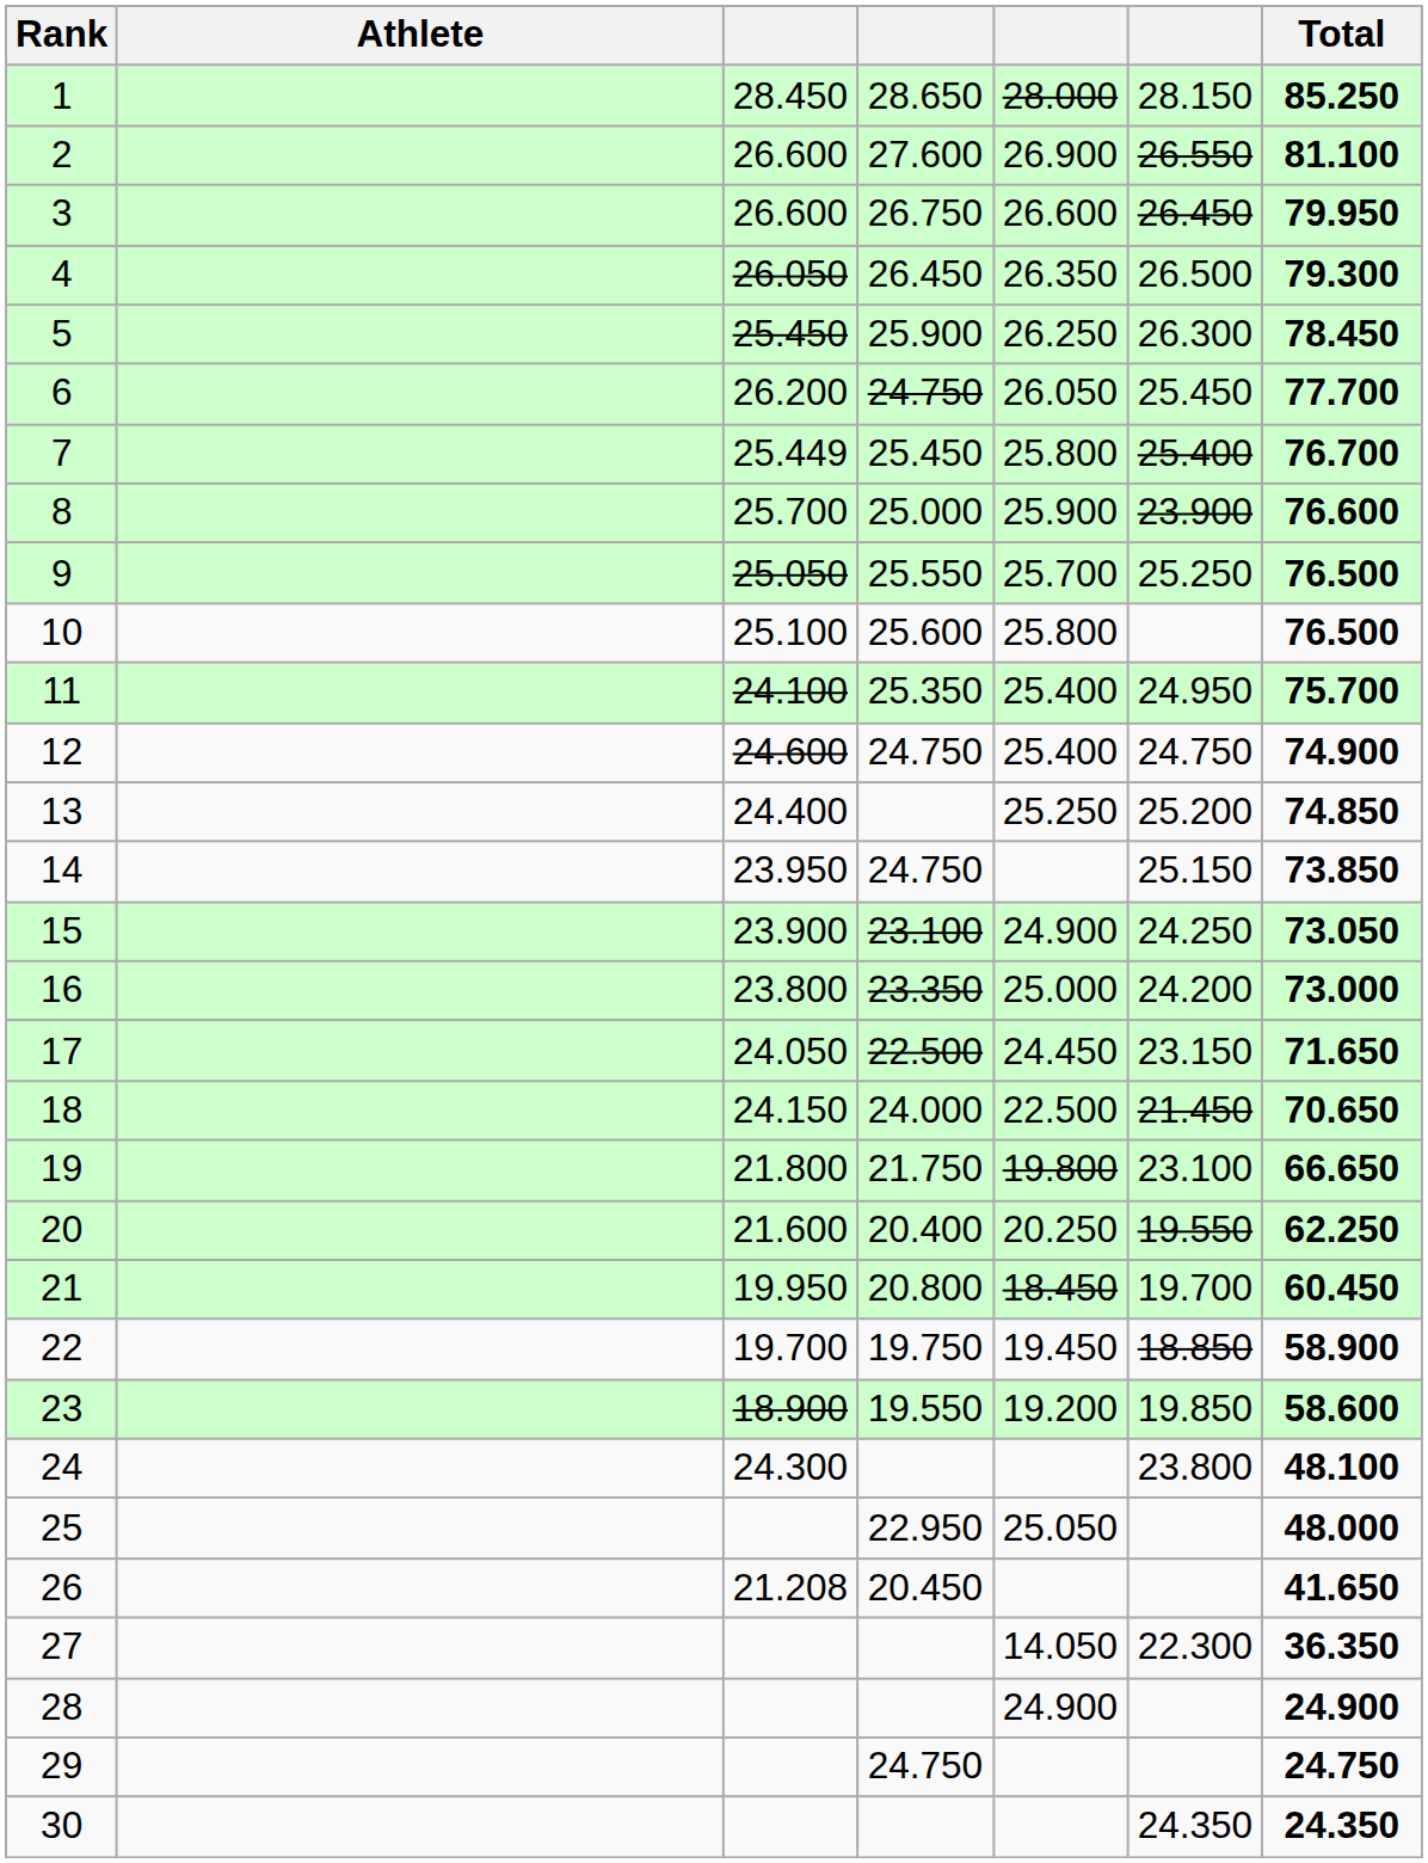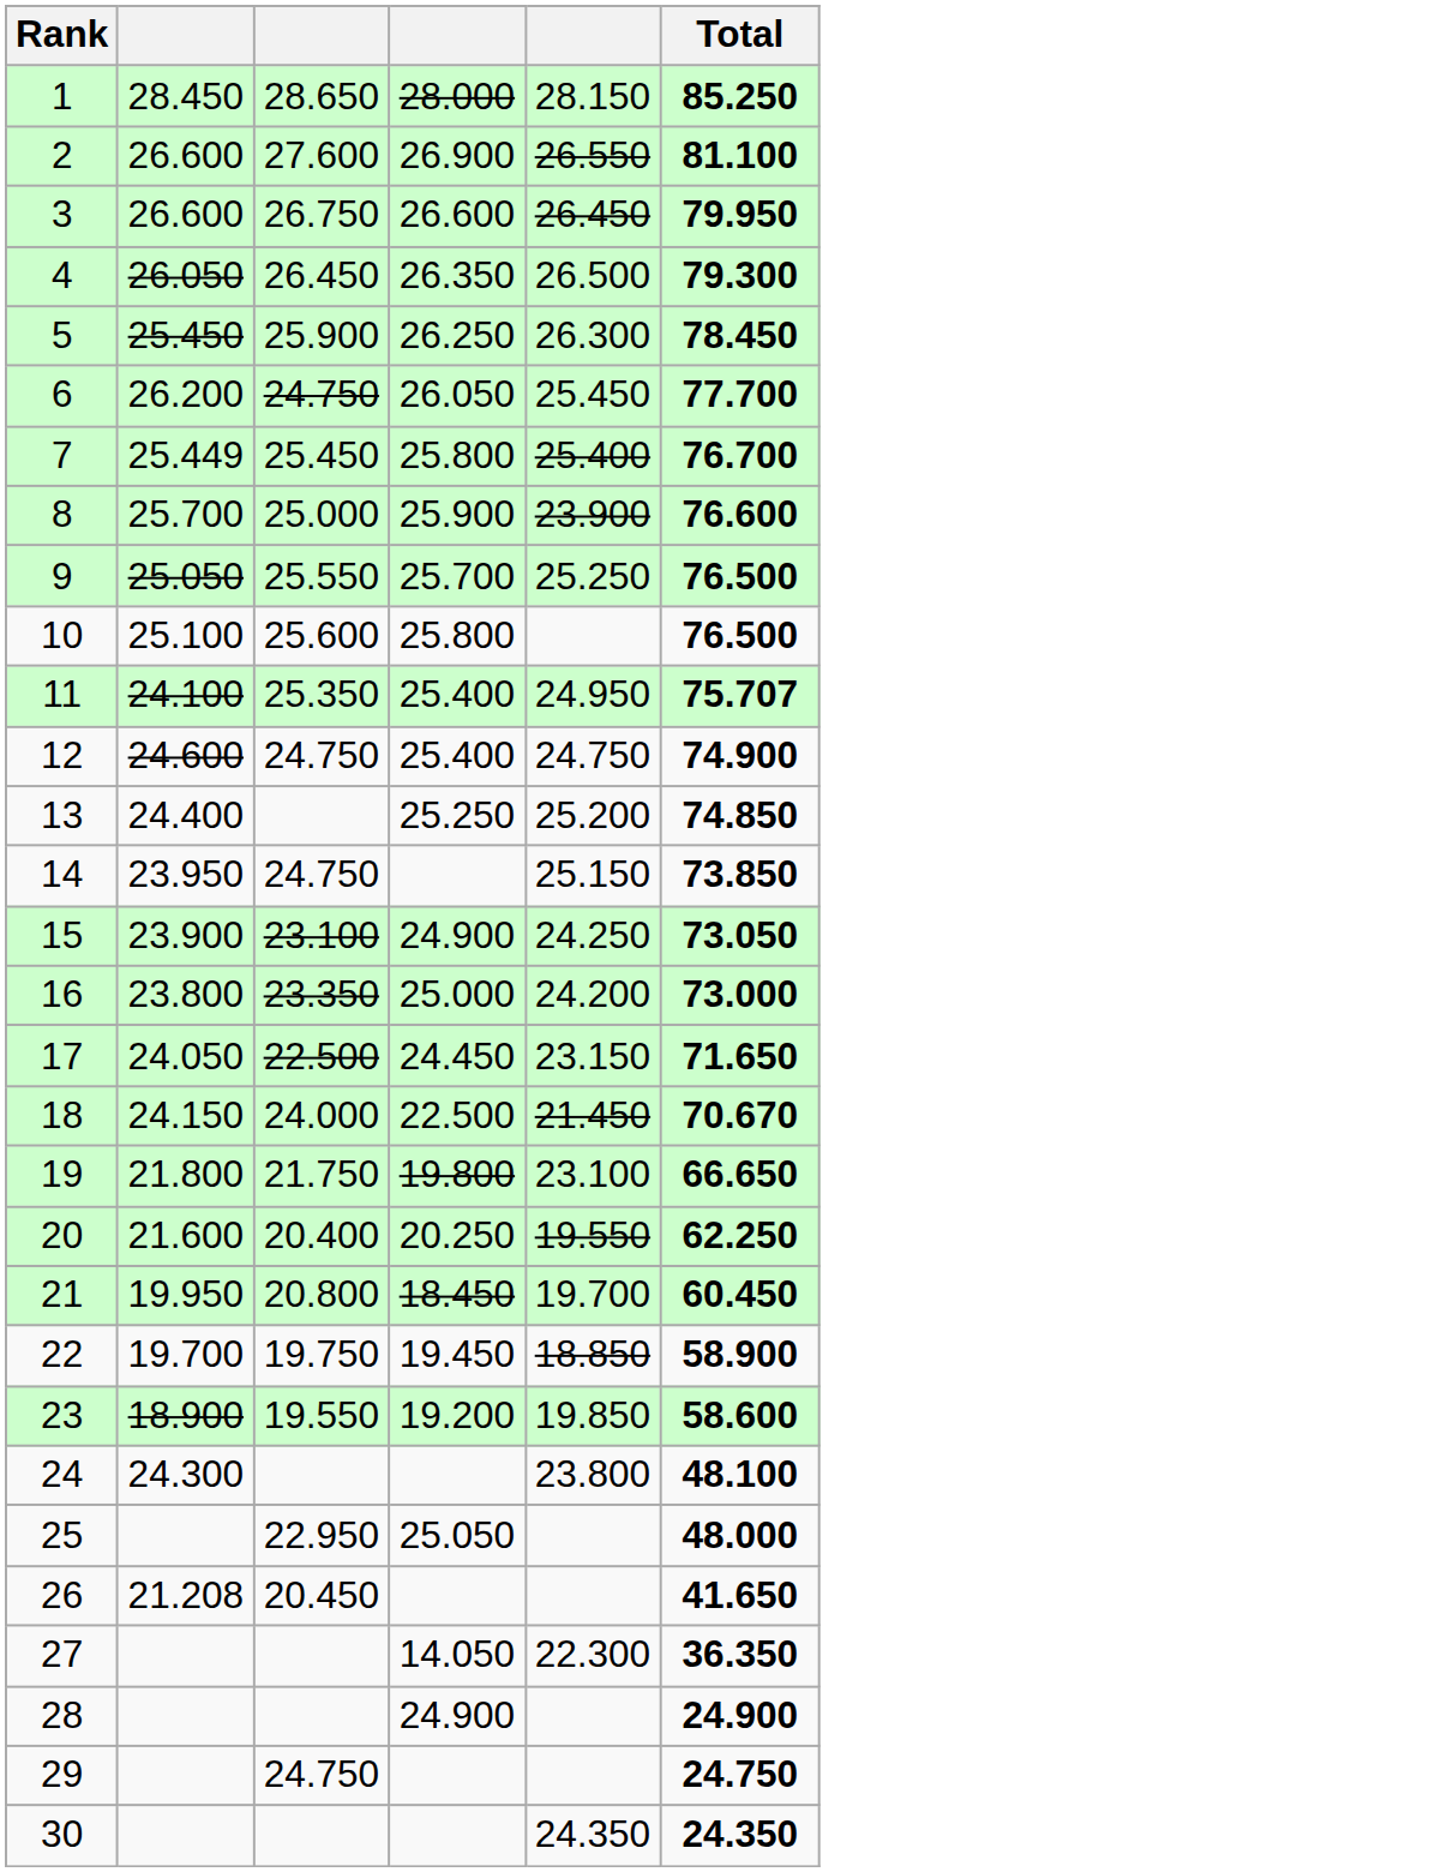- column: Athlete
11 | Total: 75.700 -> 75.707
18 | Total: 70.650 -> 70.670
